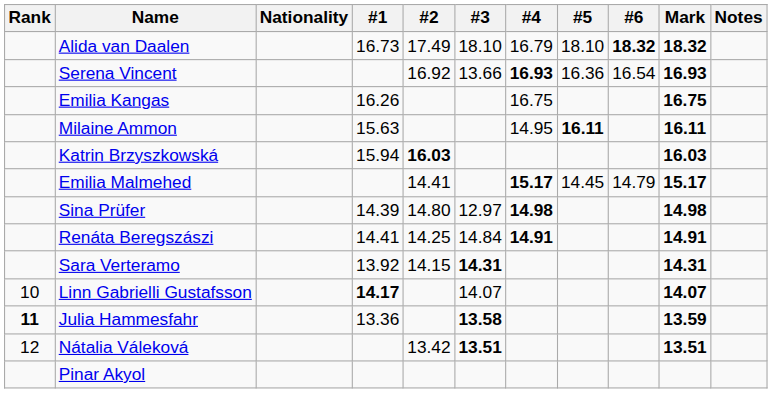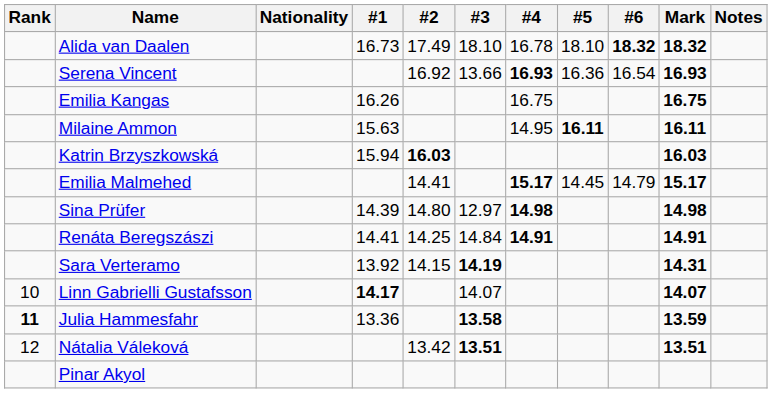Alida van Daalen | #4: 16.79 -> 16.78
Sara Verteramo | #3: 14.31 -> 14.19
